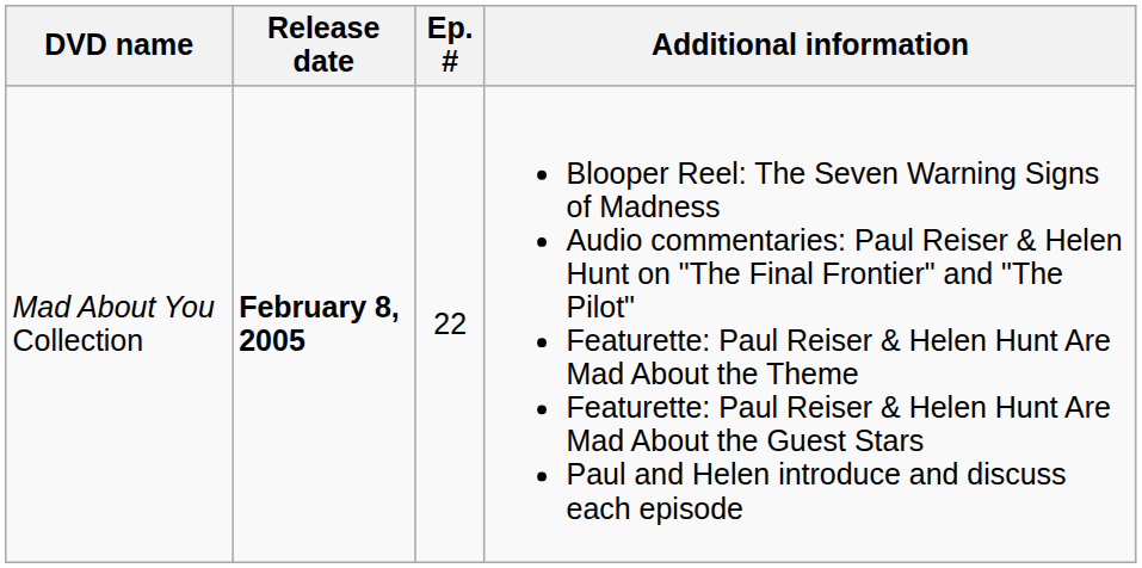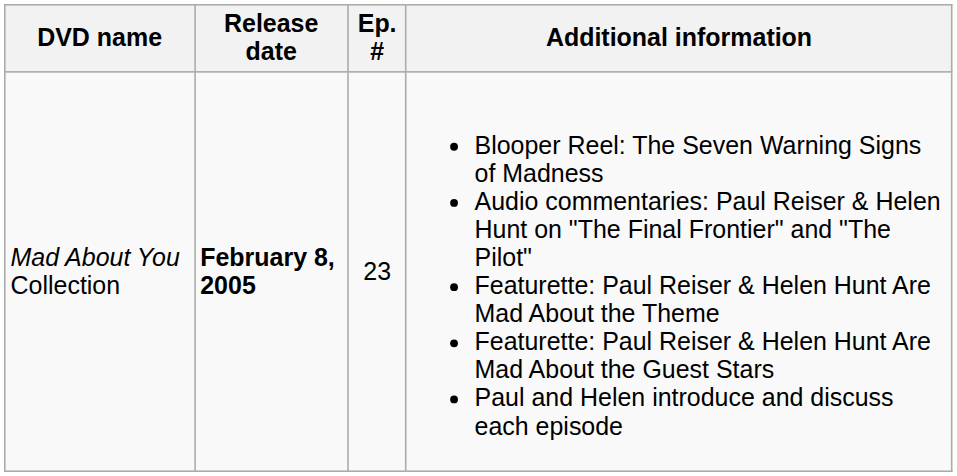Mad About You Collection | Ep. #: 22 -> 23
